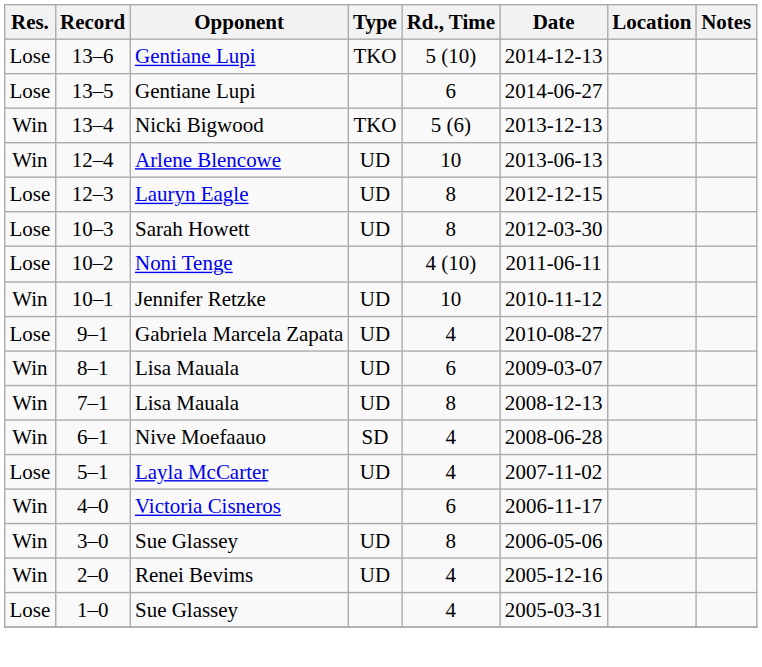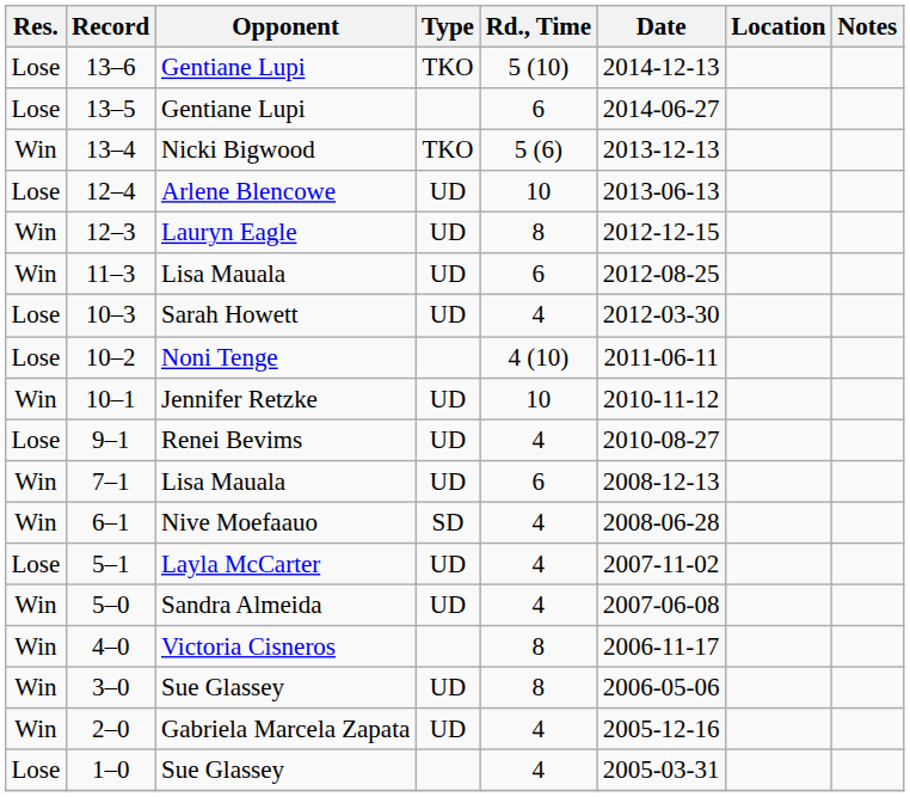12–4 | Res.: Win -> Lose
12–3 | Res.: Lose -> Win
+ row: Win | 11–3 | Lisa Mauala | UD | 6 | 2012-08-25
10–3 | Rd., Time: 8 -> 4
9–1 | Opponent: Gabriela Marcela Zapata -> Renei Bevims
- row: Win | 8–1 | Lisa Mauala | UD | 6 | 2009-03-07
7–1 | Rd., Time: 8 -> 6
+ row: Win | 5–0 | Sandra Almeida | UD | 4 | 2007-06-08
4–0 | Rd., Time: 6 -> 8
2–0 | Opponent: Renei Bevims -> Gabriela Marcela Zapata
